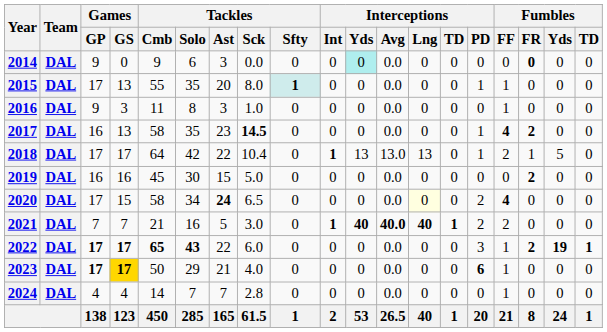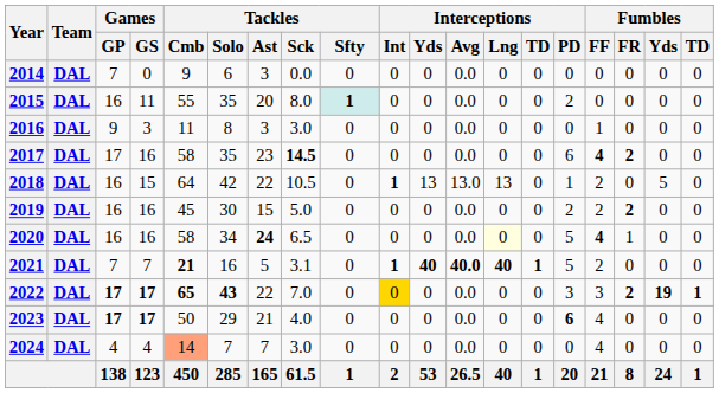2014 | Games / GP: 9 -> 7
2014 | Interceptions / Yds: paleturquoise background -> no background
2014 | Fumbles / FR: bold -> normal
2015 | Games / GP: 17 -> 16
2015 | Games / GS: 13 -> 11
2015 | Interceptions / PD: 1 -> 2
2015 | Fumbles / FF: 1 -> 0
2016 | Tackles / Sck: 1.0 -> 3.0
2017 | Games / GP: 16 -> 17
2017 | Games / GS: 13 -> 16
2017 | Interceptions / PD: 1 -> 6
2018 | Games / GP: 17 -> 16
2018 | Games / GS: 17 -> 15
2018 | Tackles / Sck: 10.4 -> 10.5
2018 | Fumbles / FR: 1 -> 0
2019 | Interceptions / PD: 0 -> 2
2019 | Fumbles / FF: 0 -> 2
2020 | Games / GP: 17 -> 16
2020 | Games / GS: 15 -> 16
2020 | Interceptions / PD: 2 -> 5
2020 | Fumbles / FR: 0 -> 1
2021 | Tackles / Cmb: normal -> bold
2021 | Tackles / Sck: 3.0 -> 3.1
2021 | Interceptions / PD: 2 -> 5
2022 | Tackles / Sck: 6.0 -> 7.0
2022 | Interceptions / Int: no background -> gold background
2022 | Fumbles / FF: 1 -> 3
2023 | Games / GS: gold background -> no background
2023 | Fumbles / FF: 1 -> 4
2024 | Tackles / Cmb: no background -> lightsalmon background
2024 | Tackles / Sck: 2.8 -> 3.0
2024 | Fumbles / FF: 1 -> 4
